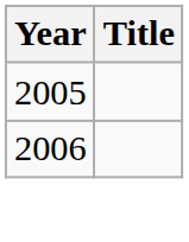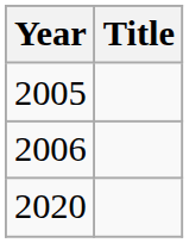+ row: 2020
